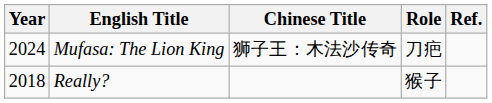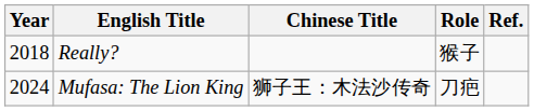rows swapped: Mufasa: The Lion King <-> Really?
